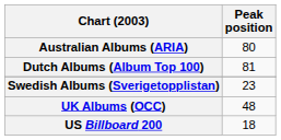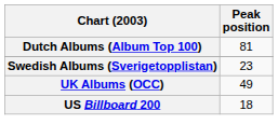- row: Australian Albums (ARIA) | 80
UK Albums (OCC) | Peak position: 48 -> 49
